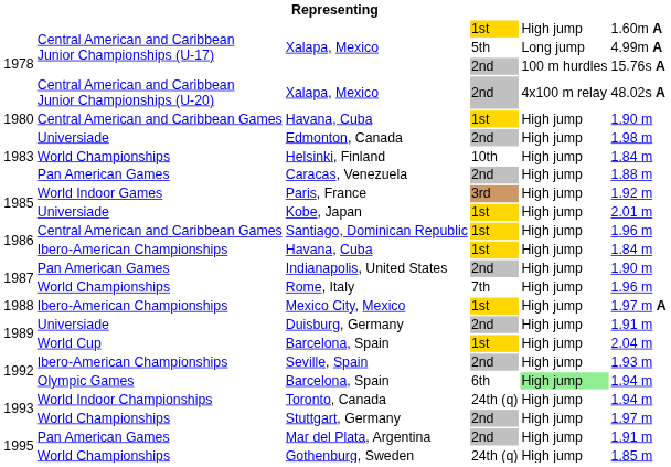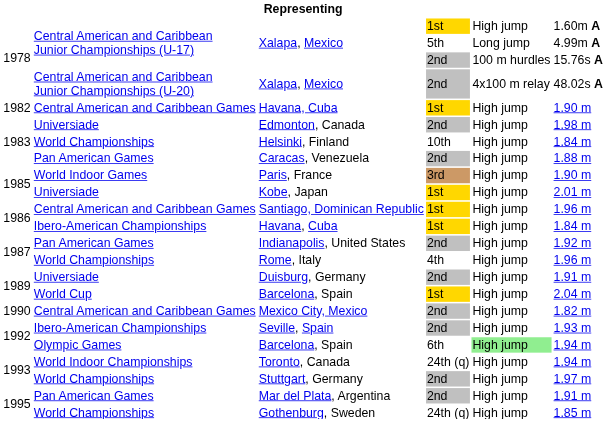Central American and Caribbean Games / Havana, Cuba | column 1: 1980 -> 1982
Paris, France | column 6: 1.92 m -> 1.90 m
Indianapolis, United States | column 6: 1.90 m -> 1.92 m
Rome, Italy | column 4: 7th -> 4th
- row: 1988 | Ibero-American Championships | Mexico City, Mexico | 1st | High jump | 1.97 m A
+ row: 1990 | Central American and Caribbean Games | Mexico City, Mexico | 2nd | High jump | 1.82 m
